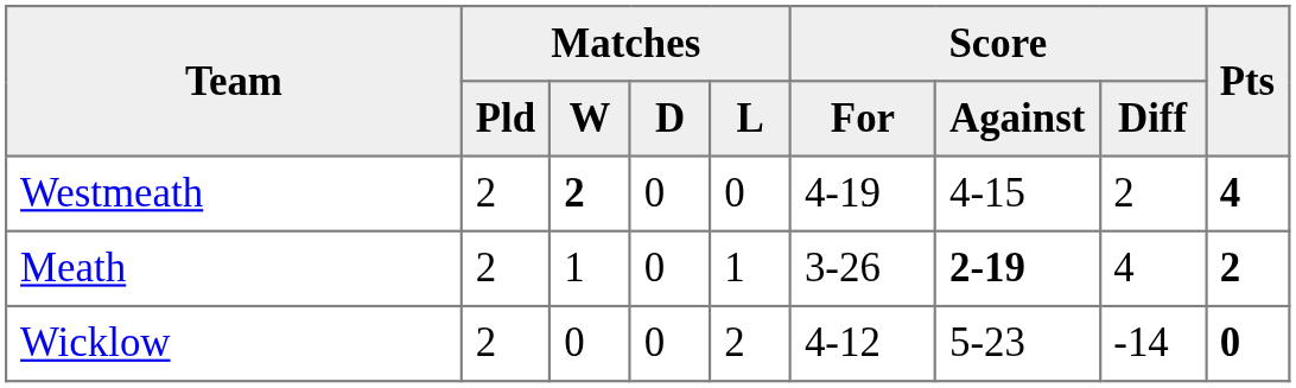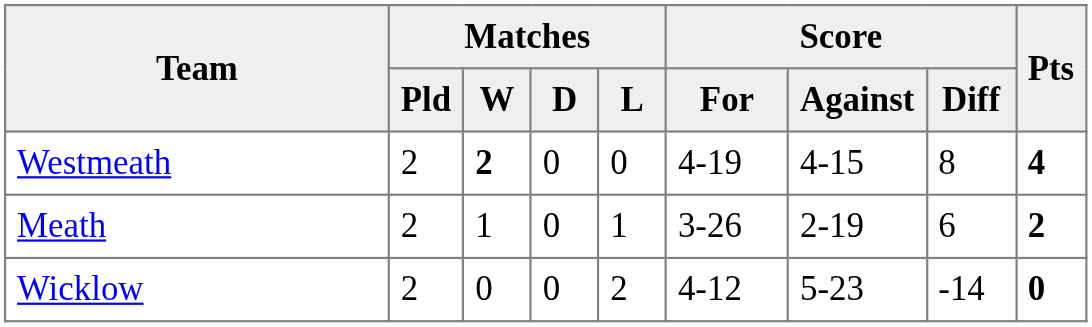Westmeath | Score / Diff: 2 -> 8
Meath | Score / Against: bold -> normal
Meath | Score / Diff: 4 -> 6
